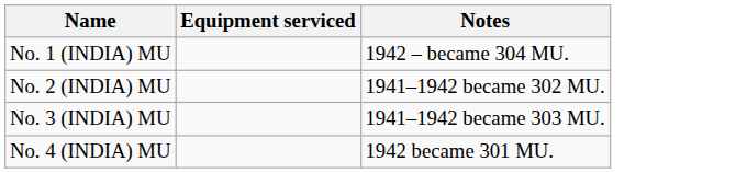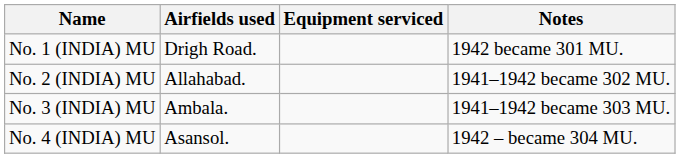+ column: Airfields used | Drigh Road. | Allahabad. | Ambala. | Asansol.
No. 1 (INDIA) MU | Notes: 1942 – became 304 MU. -> 1942 became 301 MU.
No. 4 (INDIA) MU | Notes: 1942 became 301 MU. -> 1942 – became 304 MU.
